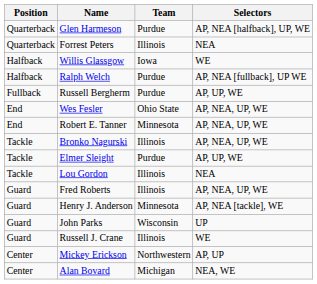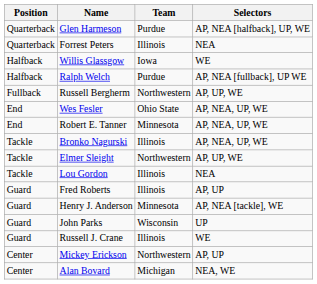Russell Bergherm | Team: Purdue -> Northwestern
Elmer Sleight | Team: Purdue -> Northwestern
Fred Roberts | Selectors: AP, NEA, UP, WE -> AP, UP
